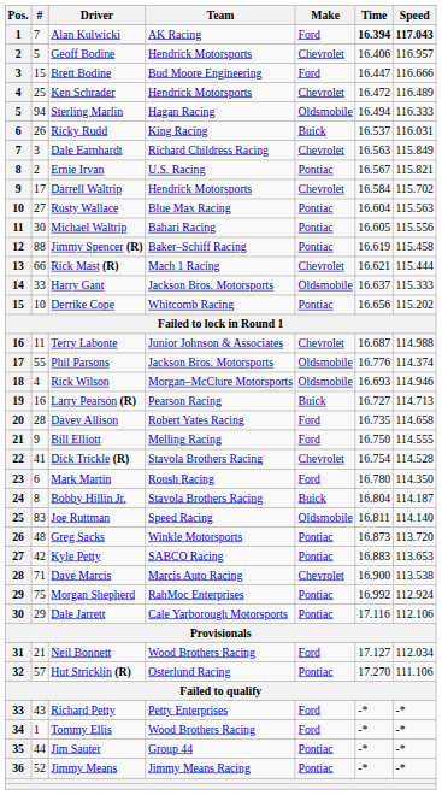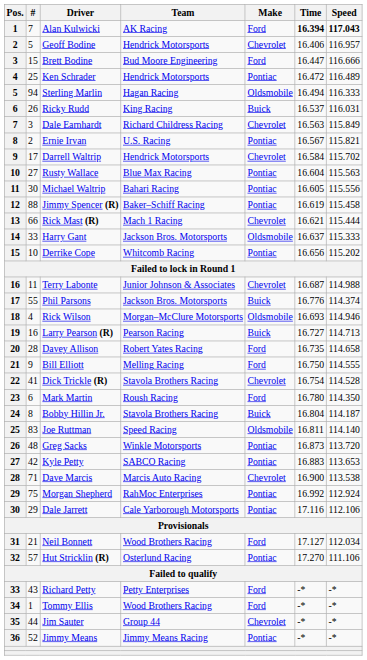Ken Schrader | Make: Chevrolet -> Pontiac
Phil Parsons | Make: Oldsmobile -> Buick
Jim Sauter | Make: Pontiac -> Chevrolet
